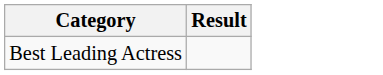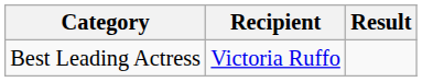+ column: Recipient | Victoria Ruffo
